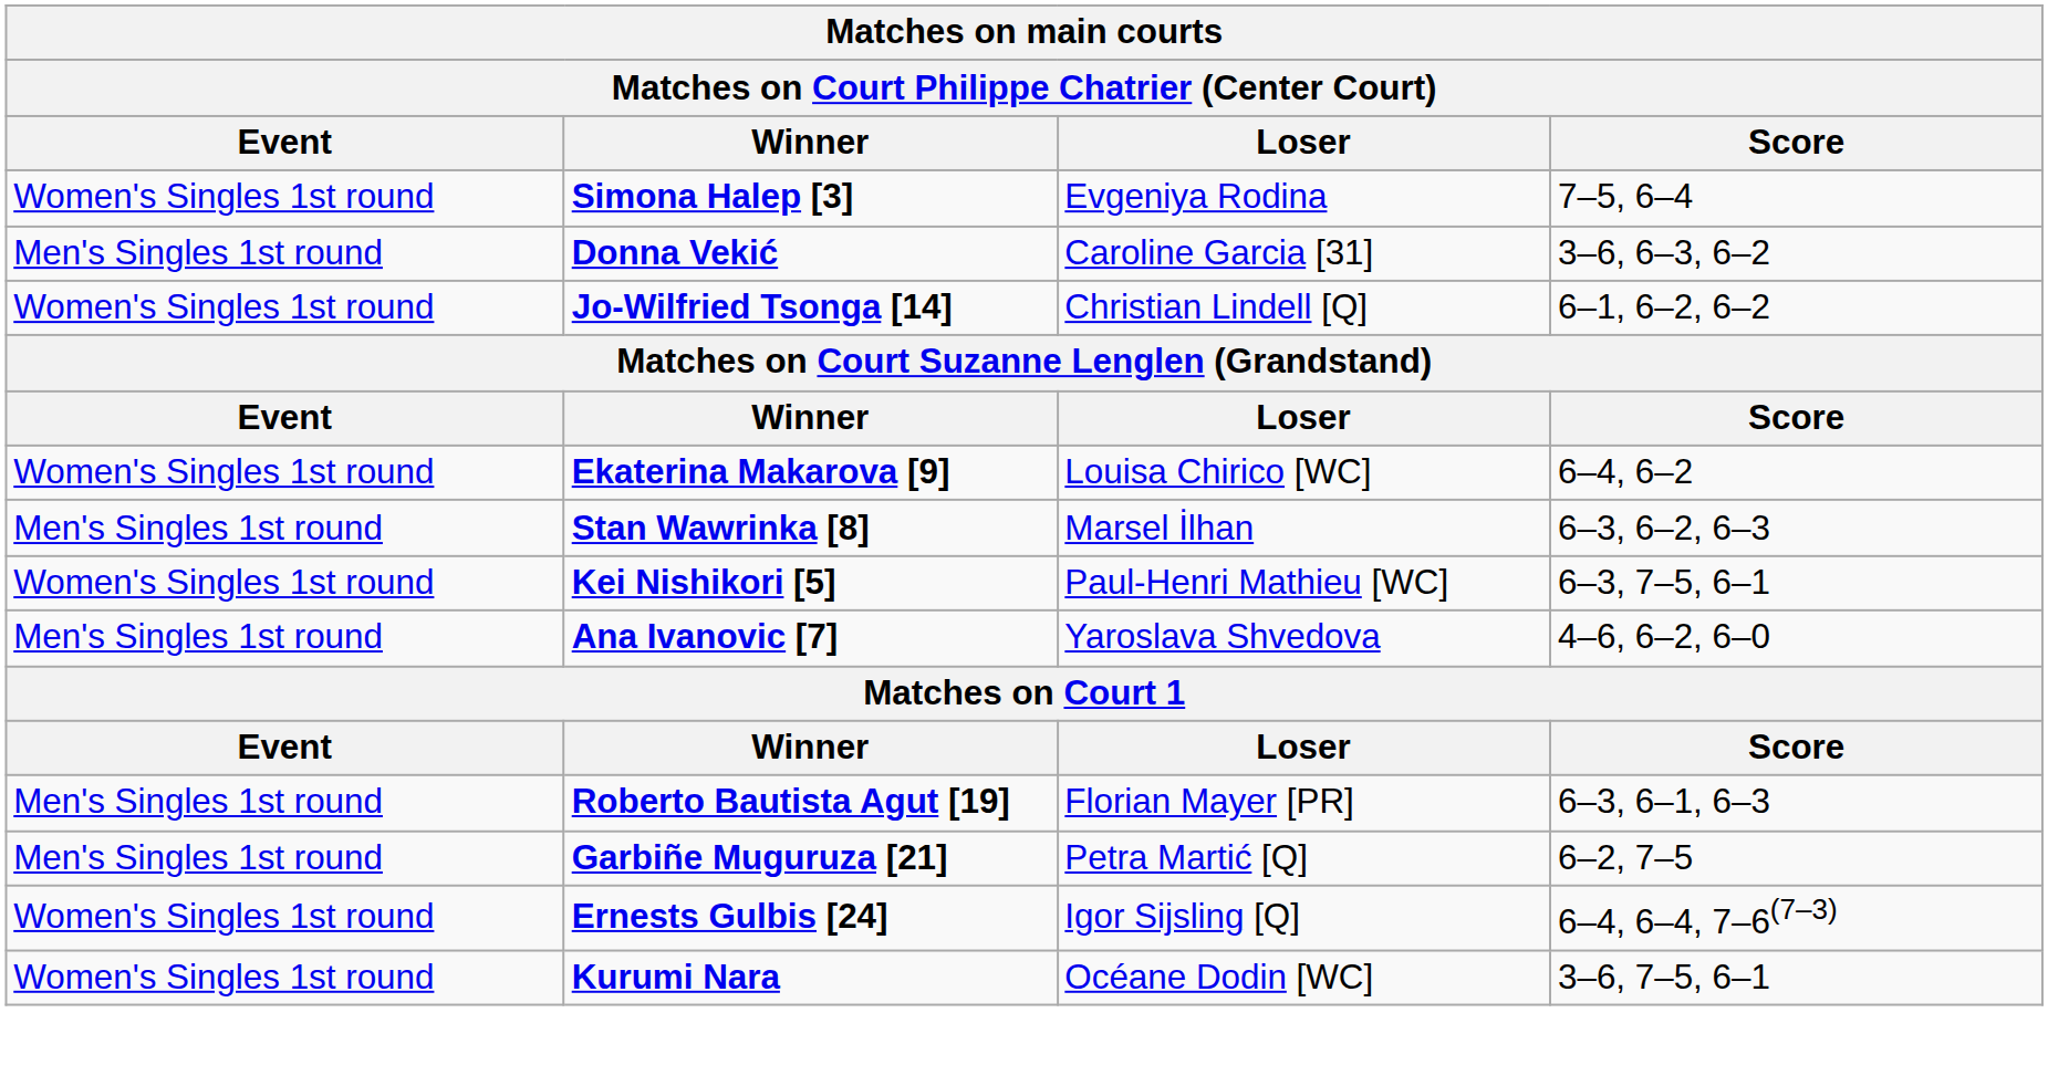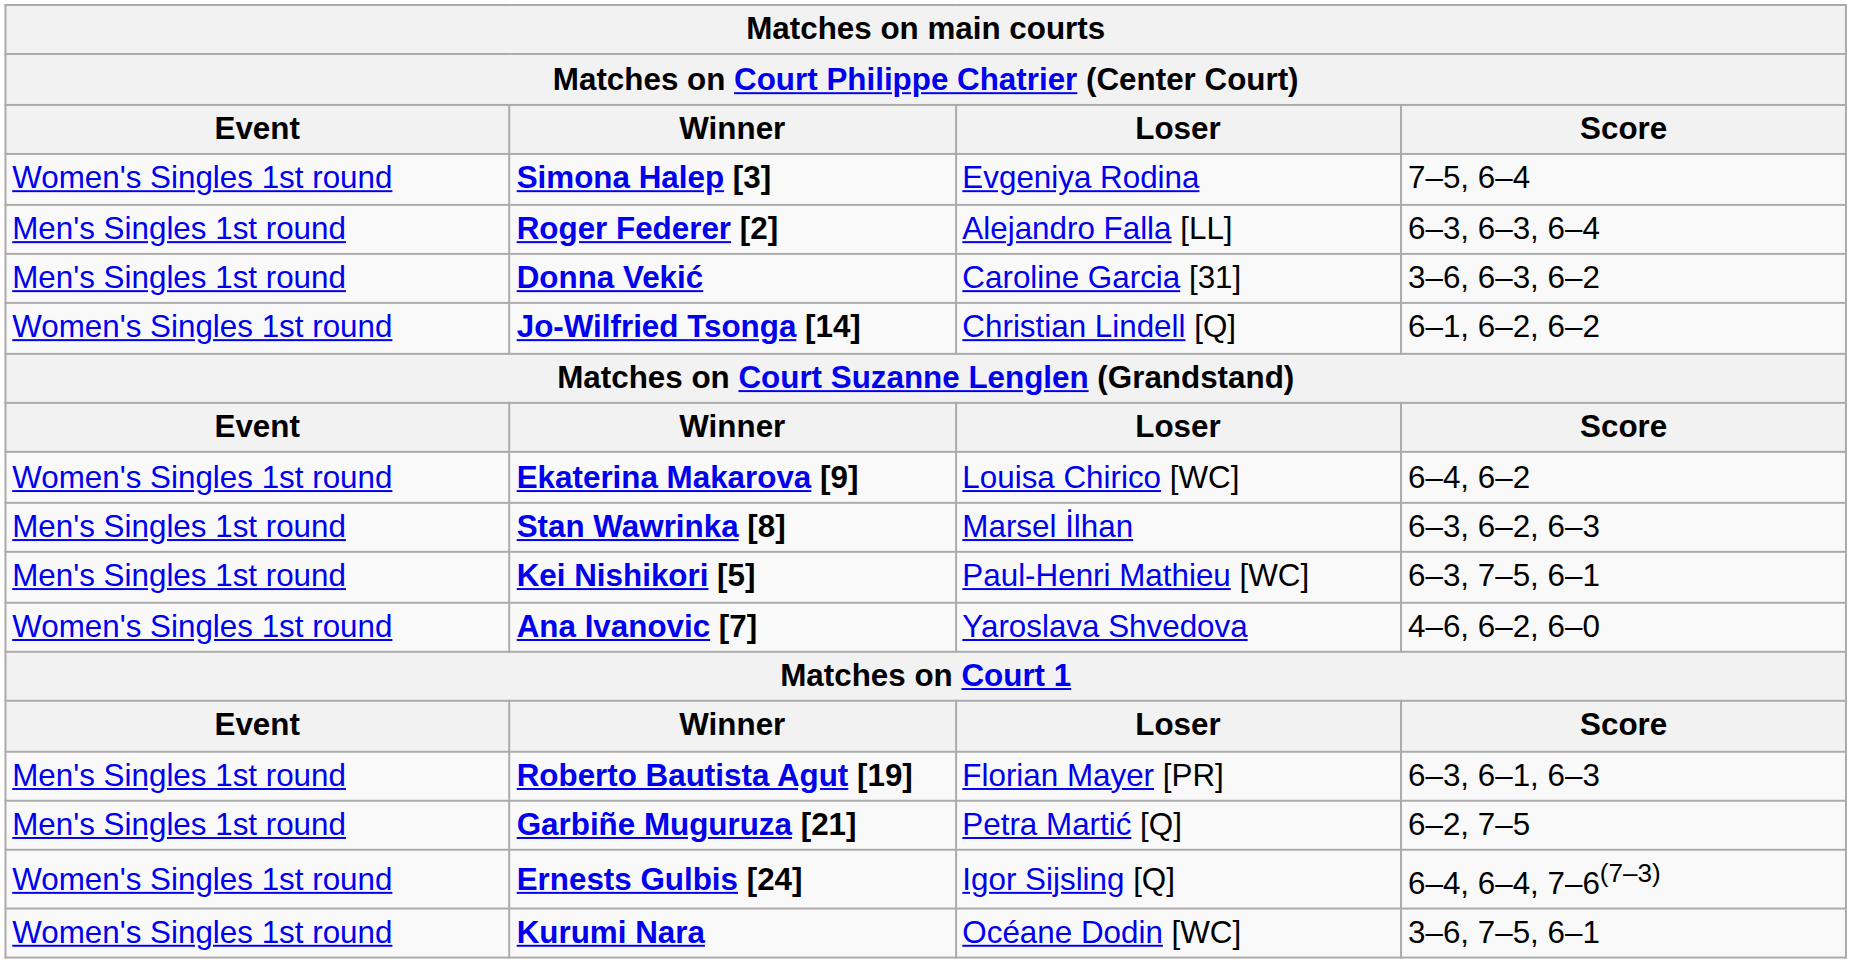+ row: Men's Singles 1st round | Roger Federer [2] | Alejandro Falla [LL] | 6–3, 6–3, 6–4
Kei Nishikori [5] | Event: Women's Singles 1st round -> Men's Singles 1st round
Ana Ivanovic [7] | Event: Men's Singles 1st round -> Women's Singles 1st round
